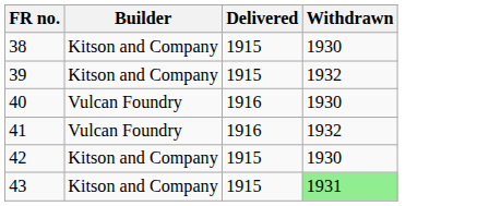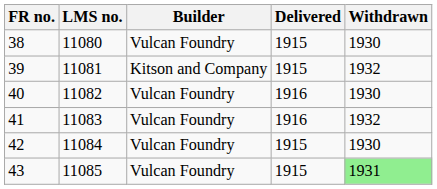+ column: LMS no. | 11080 | 11081 | 11082 | 11083 | 11084 | 11085
38 | Builder: Kitson and Company -> Vulcan Foundry
42 | Builder: Kitson and Company -> Vulcan Foundry
43 | Builder: Kitson and Company -> Vulcan Foundry
